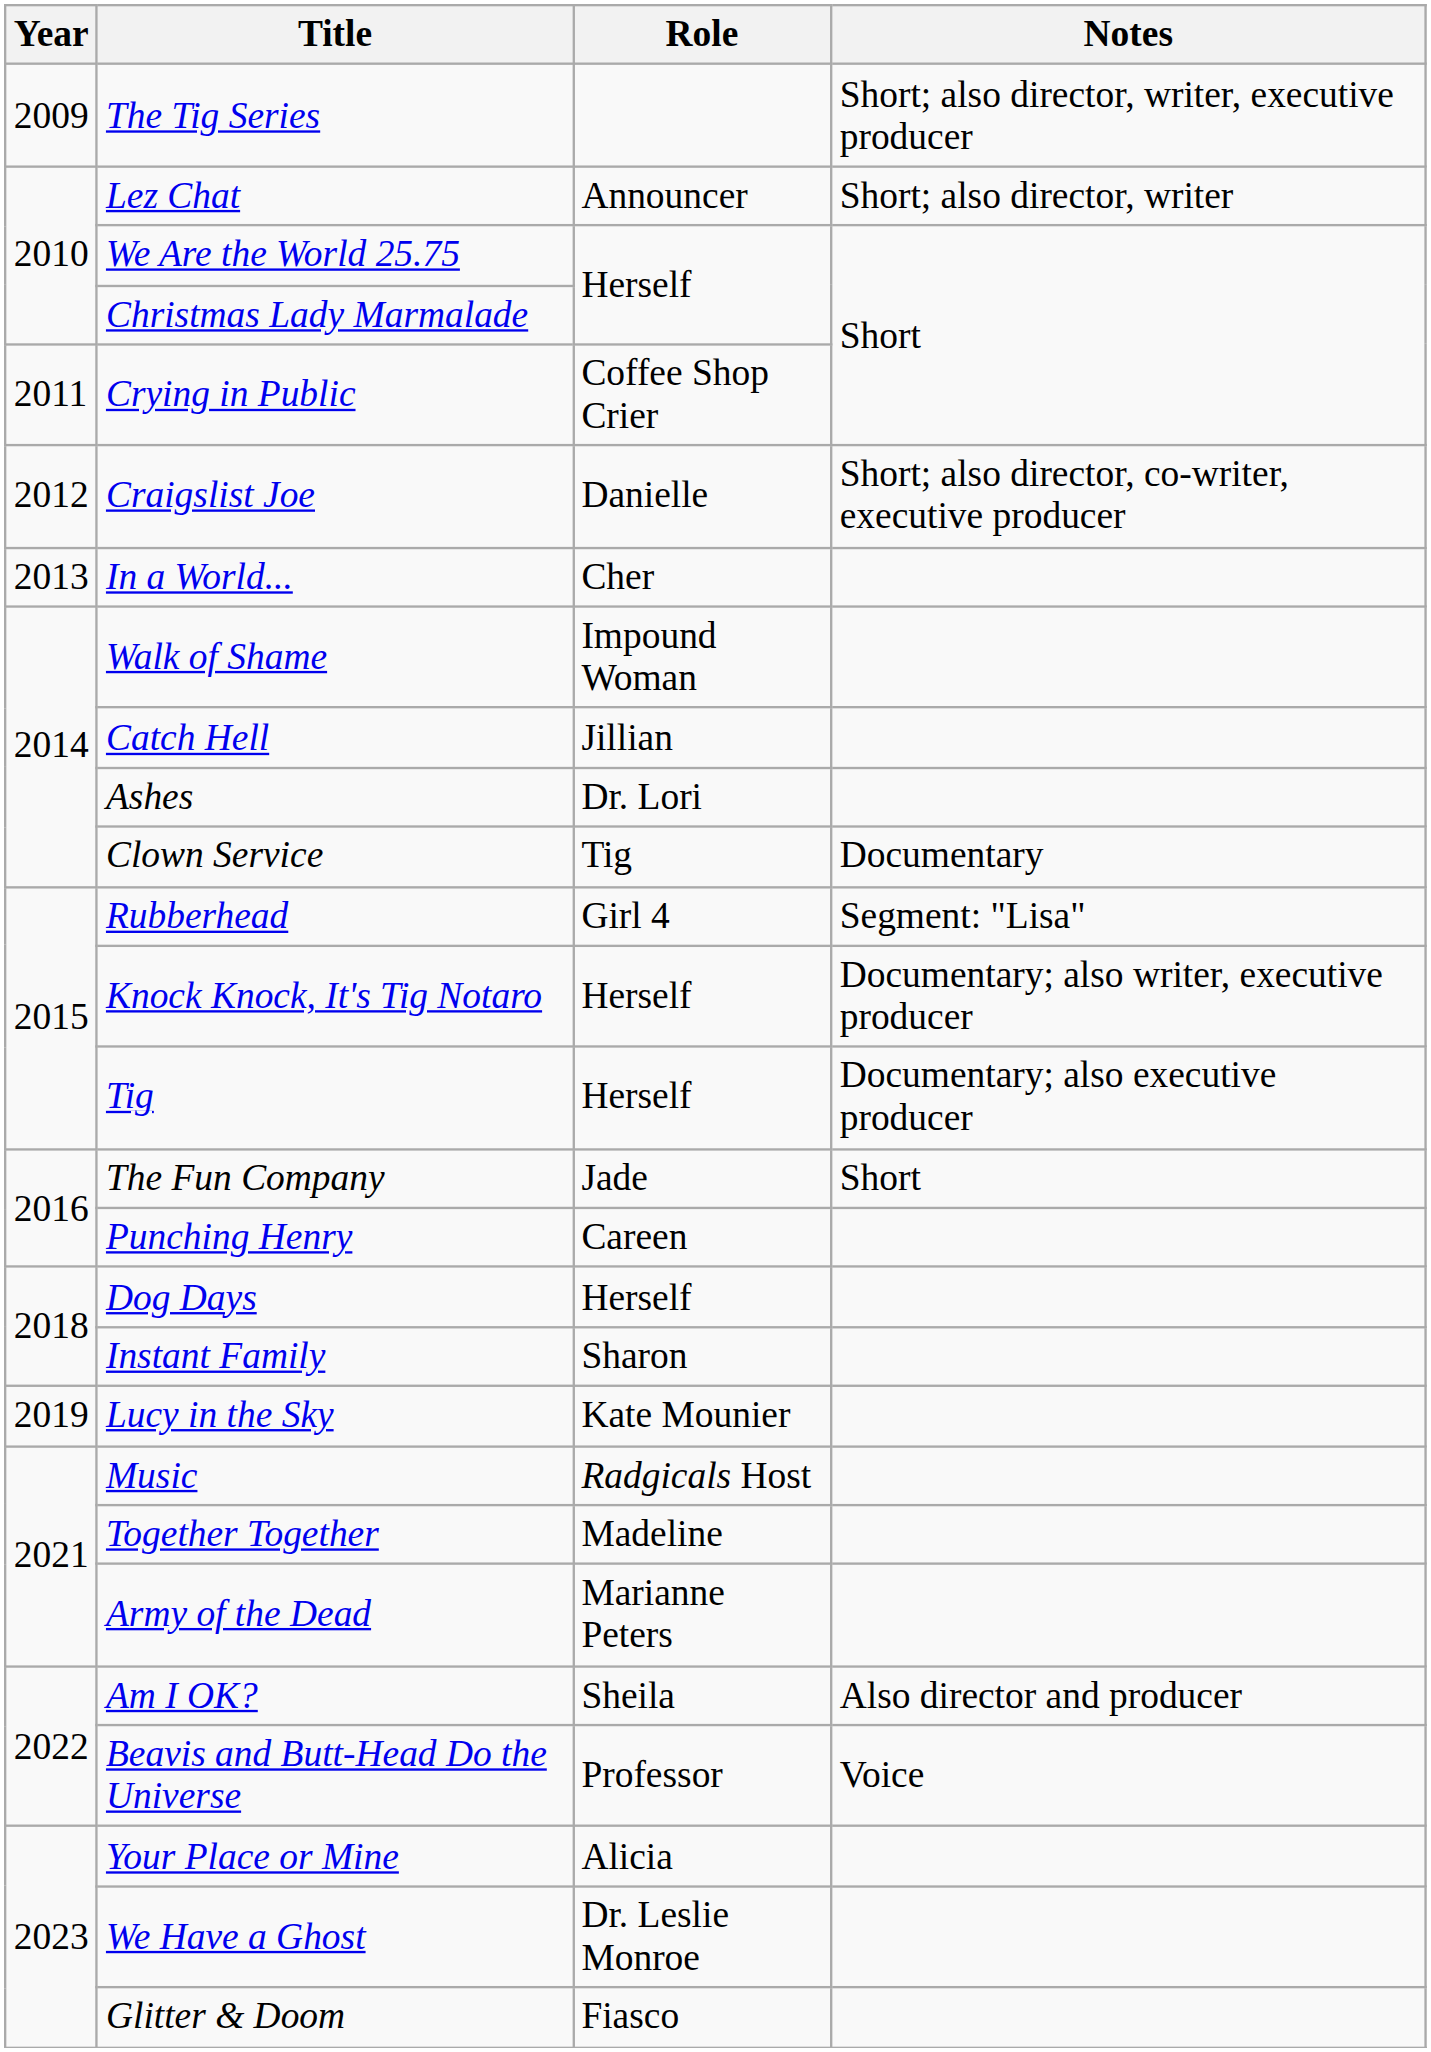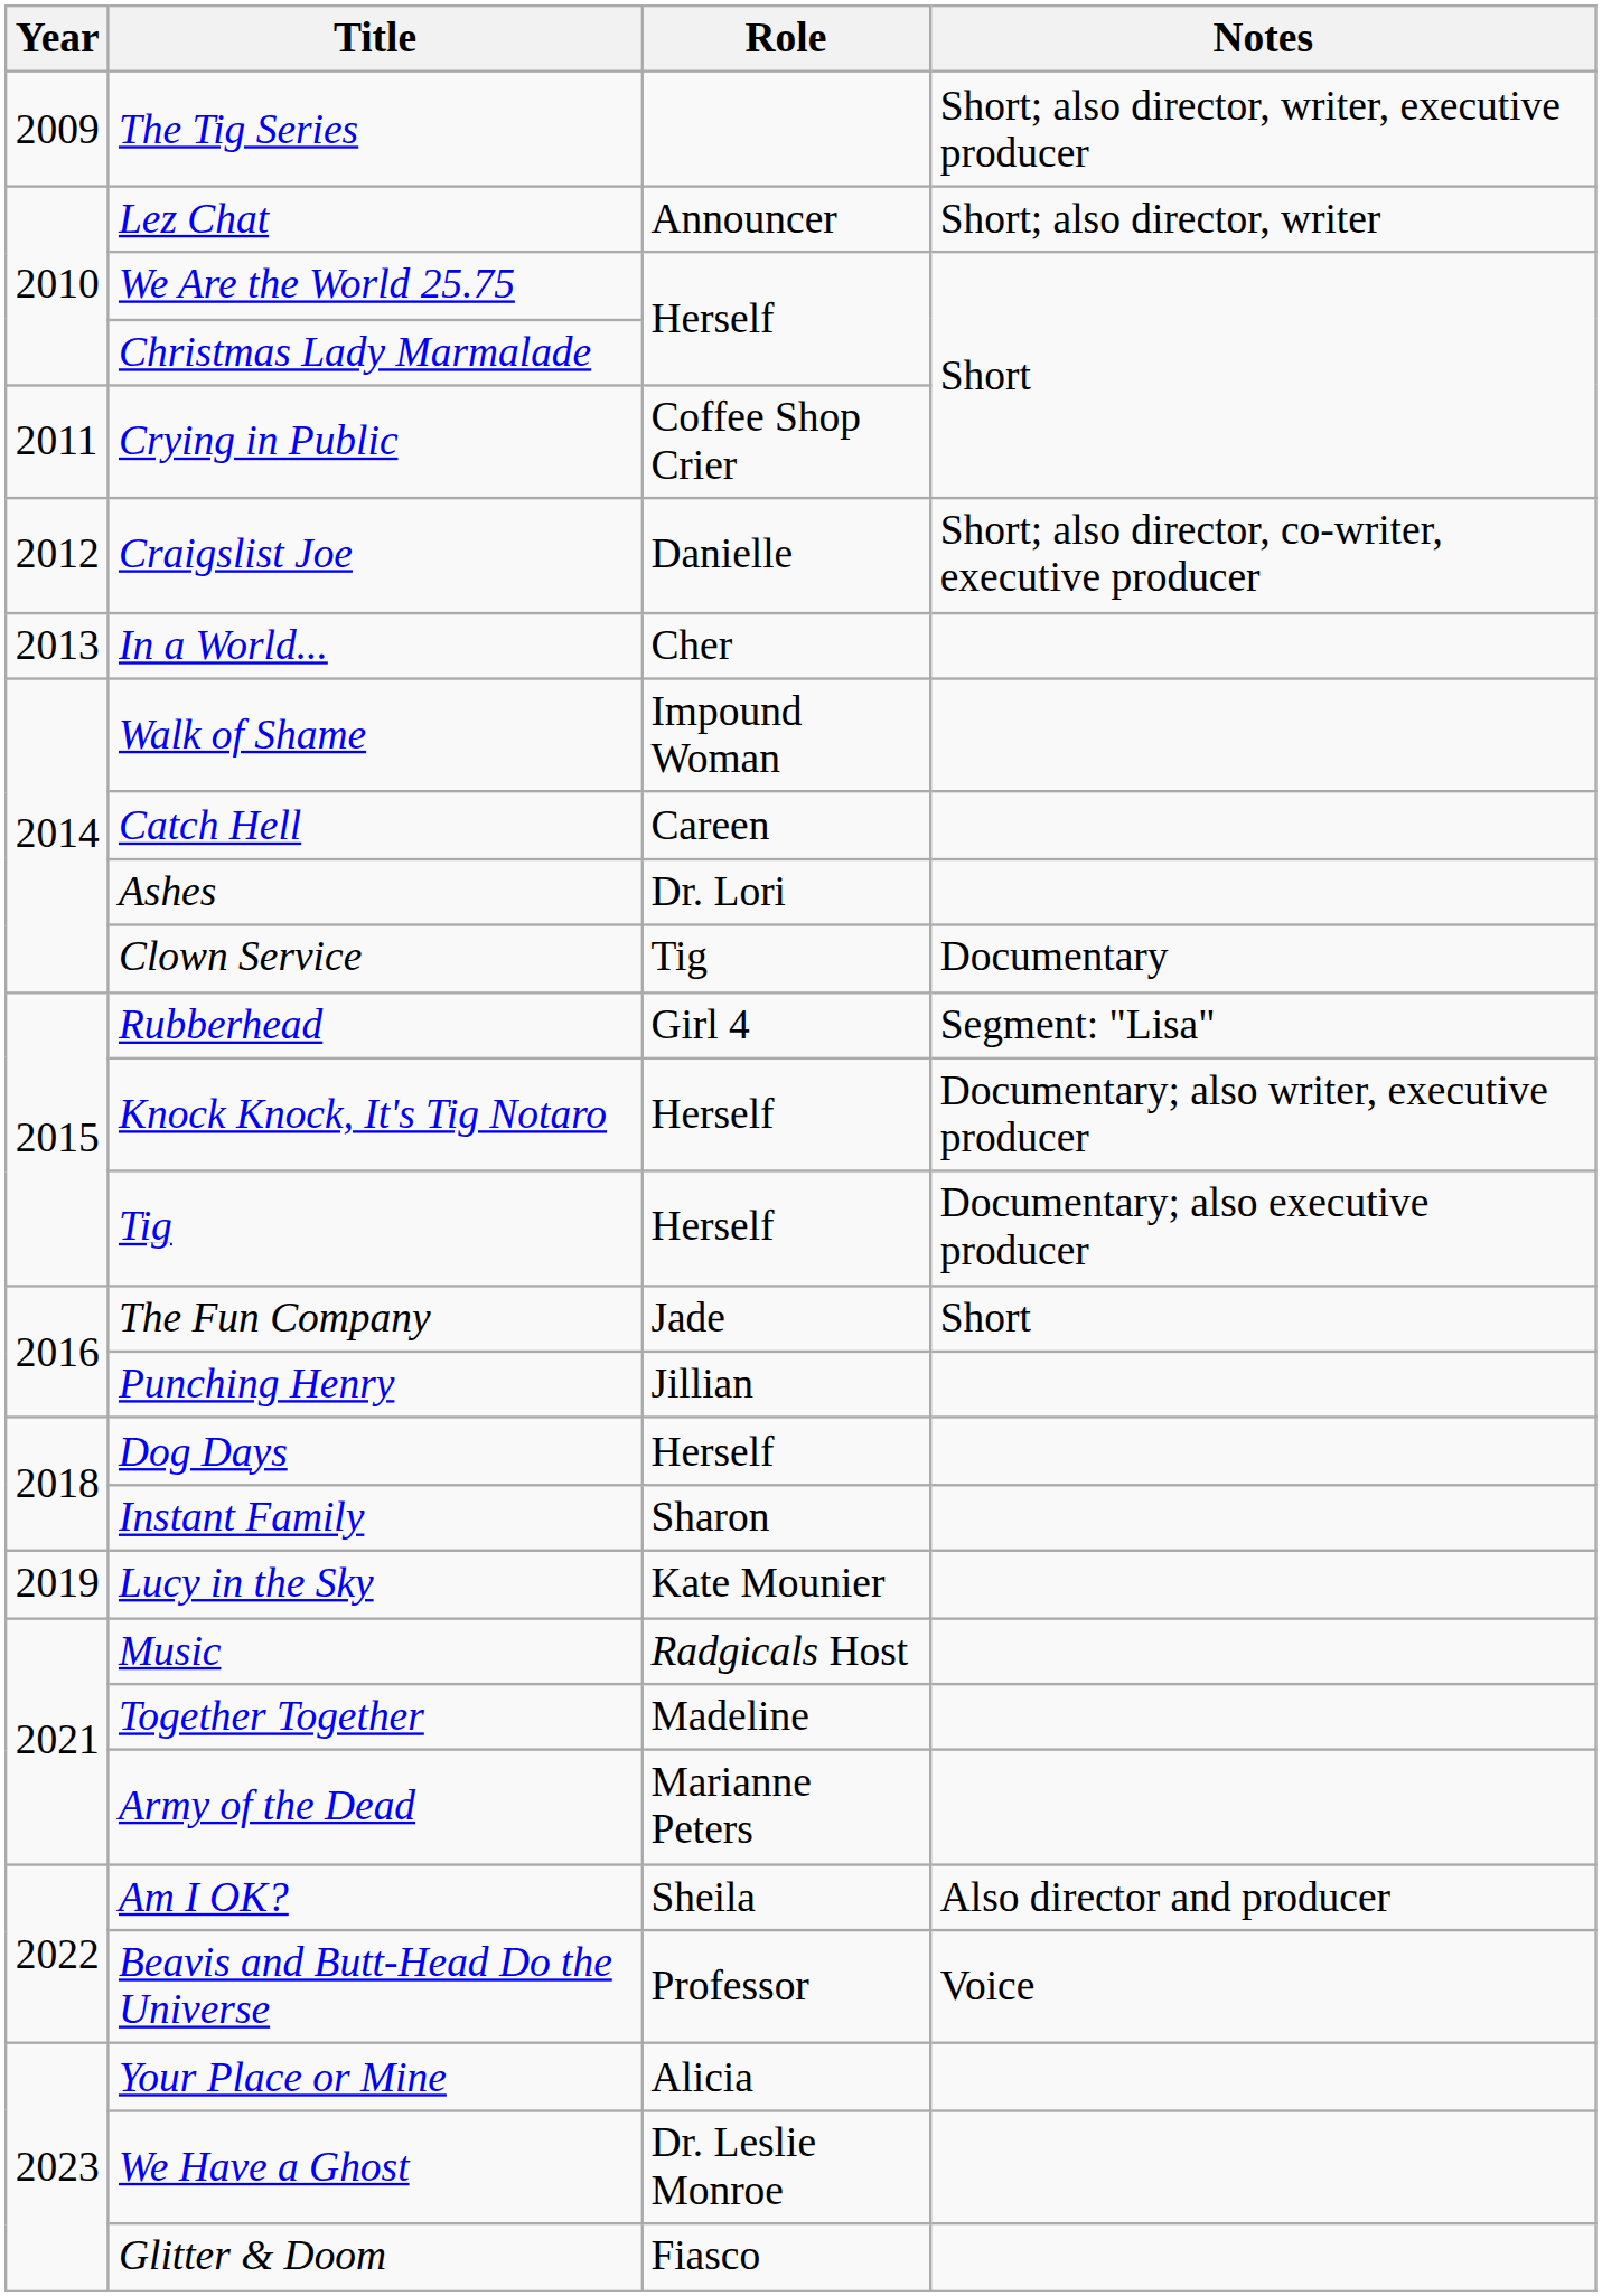Catch Hell | Role: Jillian -> Careen
Punching Henry | Role: Careen -> Jillian
